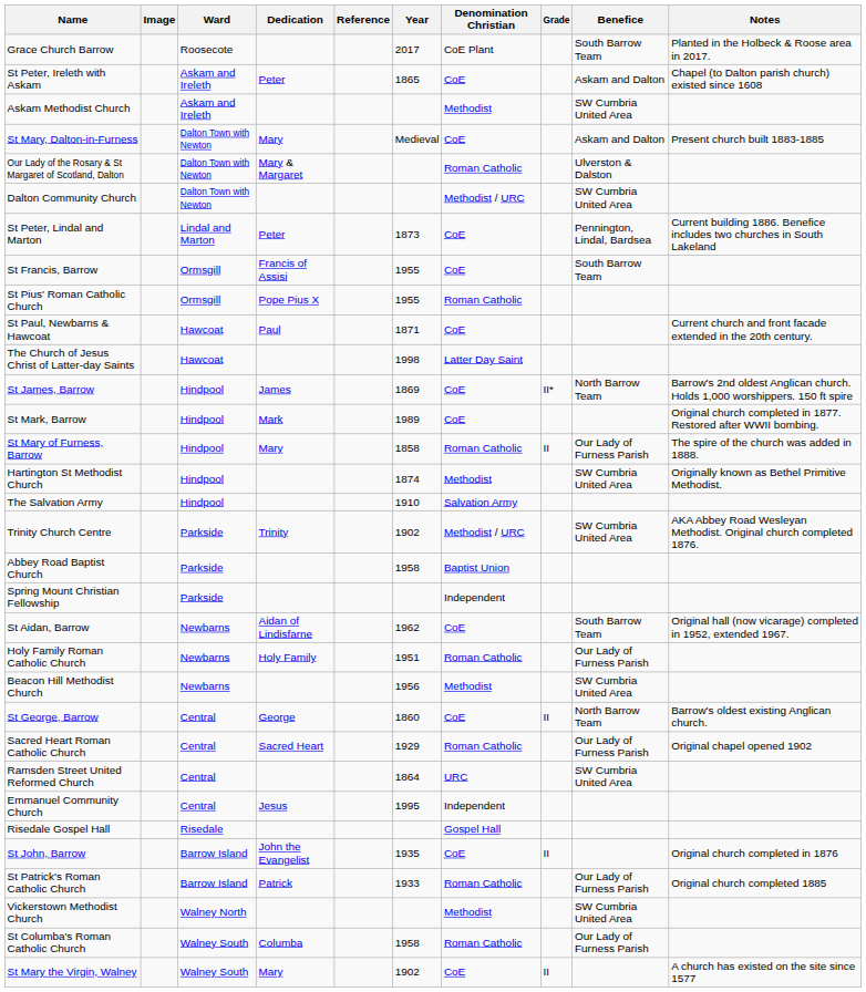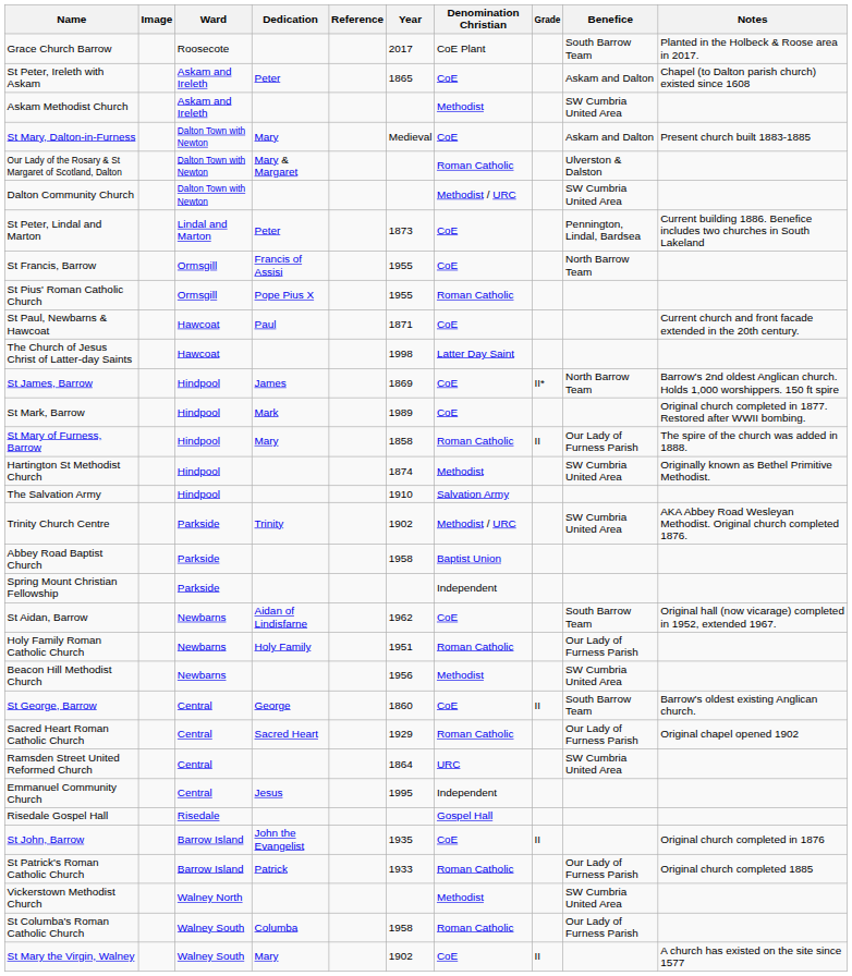St Francis, Barrow | Benefice: South Barrow Team -> North Barrow Team
St George, Barrow | Benefice: North Barrow Team -> South Barrow Team
